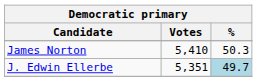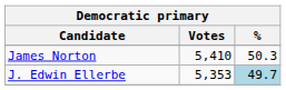J. Edwin Ellerbe | Votes: 5,351 -> 5,353
